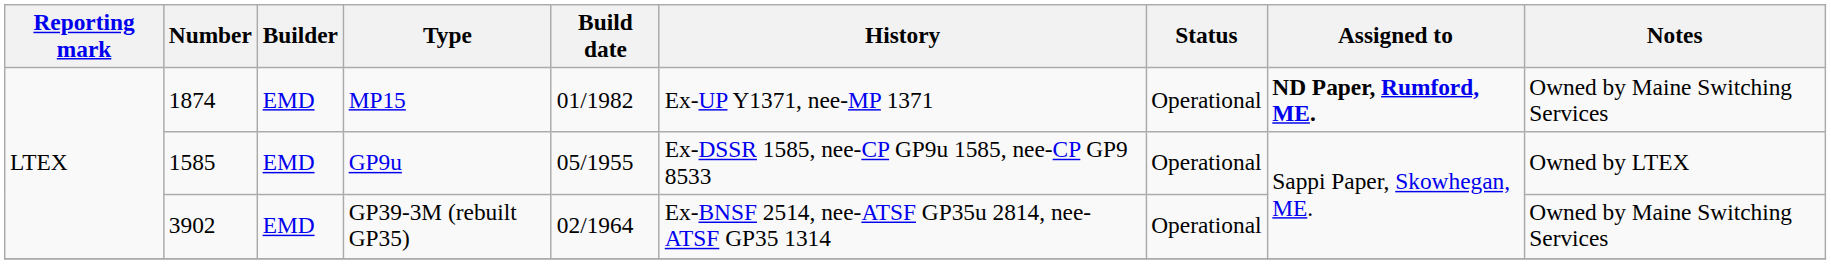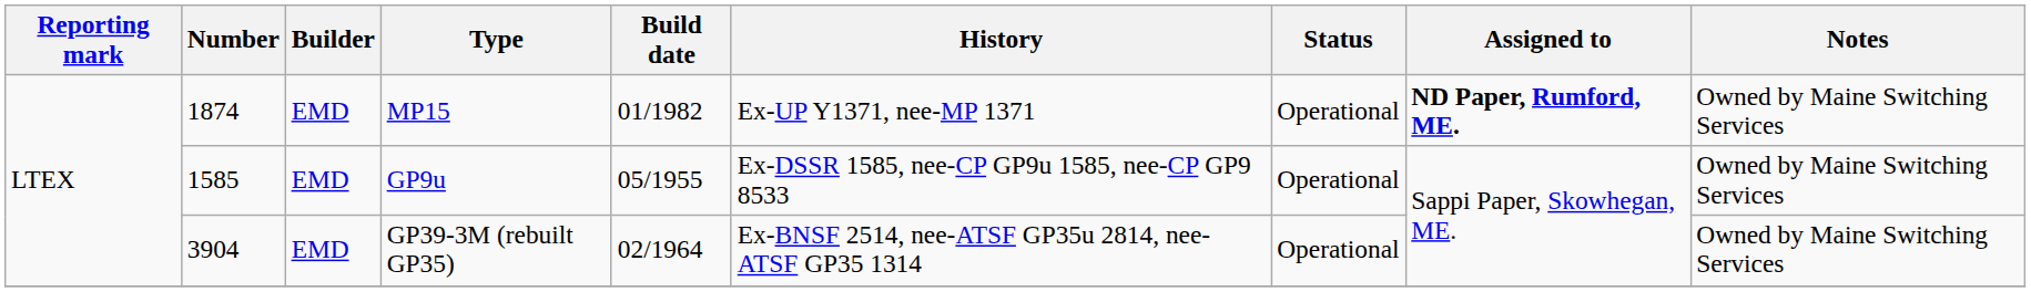GP9u | Notes: Owned by LTEX -> Owned by Maine Switching Services
GP39-3M (rebuilt GP35) | Number: 3902 -> 3904
